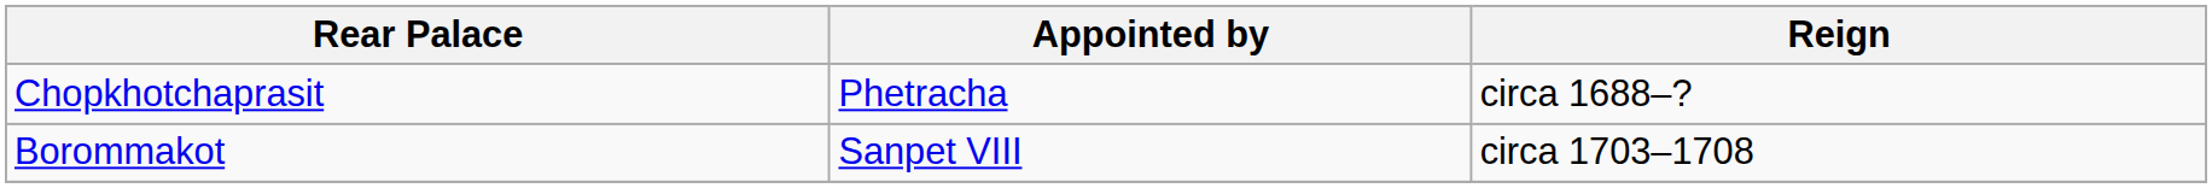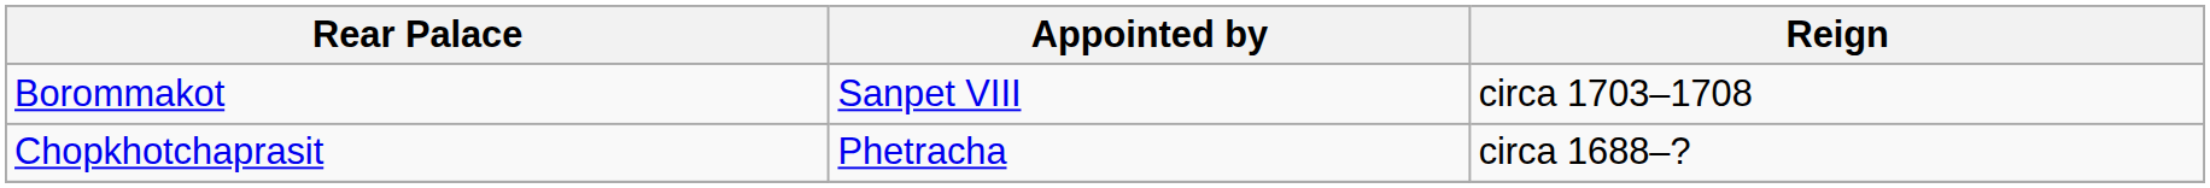rows swapped: Chopkhotchaprasit <-> Borommakot
